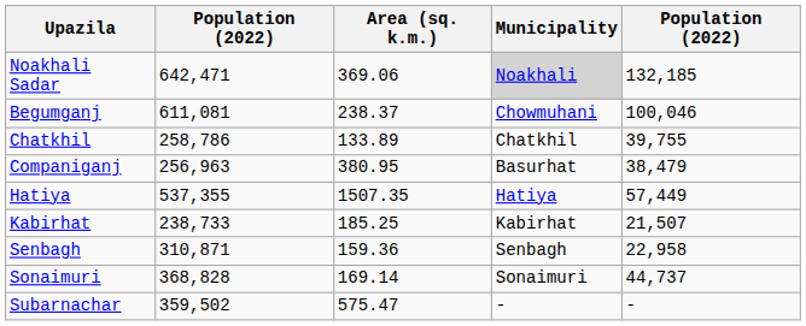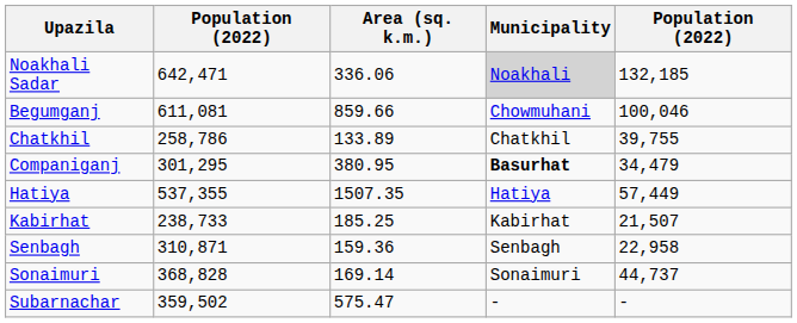Noakhali Sadar | Area (sq. k.m.): 369.06 -> 336.06
Begumganj | Area (sq. k.m.): 238.37 -> 859.66
Companiganj | column 2: 256,963 -> 301,295
Companiganj | Municipality: normal -> bold
Companiganj | column 5: 38,479 -> 34,479
